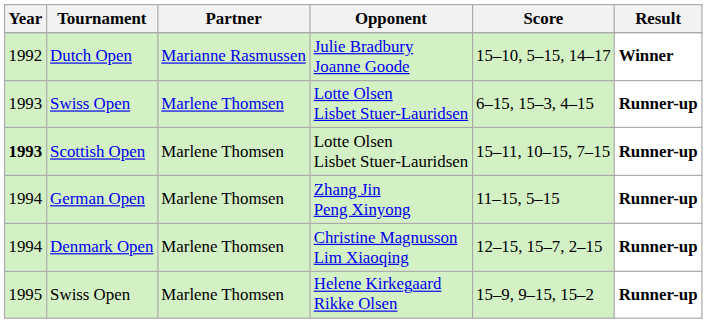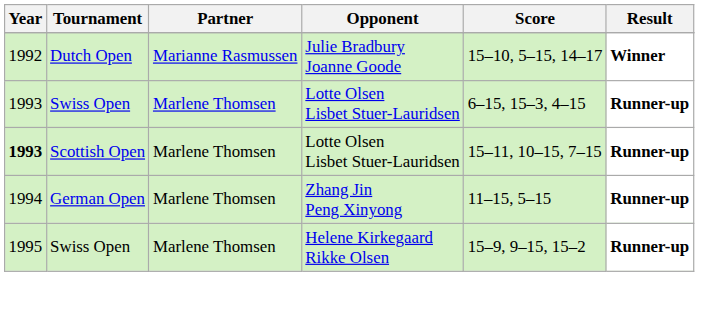- row: 1994 | Denmark Open | Marlene Thomsen | Christine Magnusson Lim Xiaoqing | 12–15, 15–7, 2–15 | Runner-up
